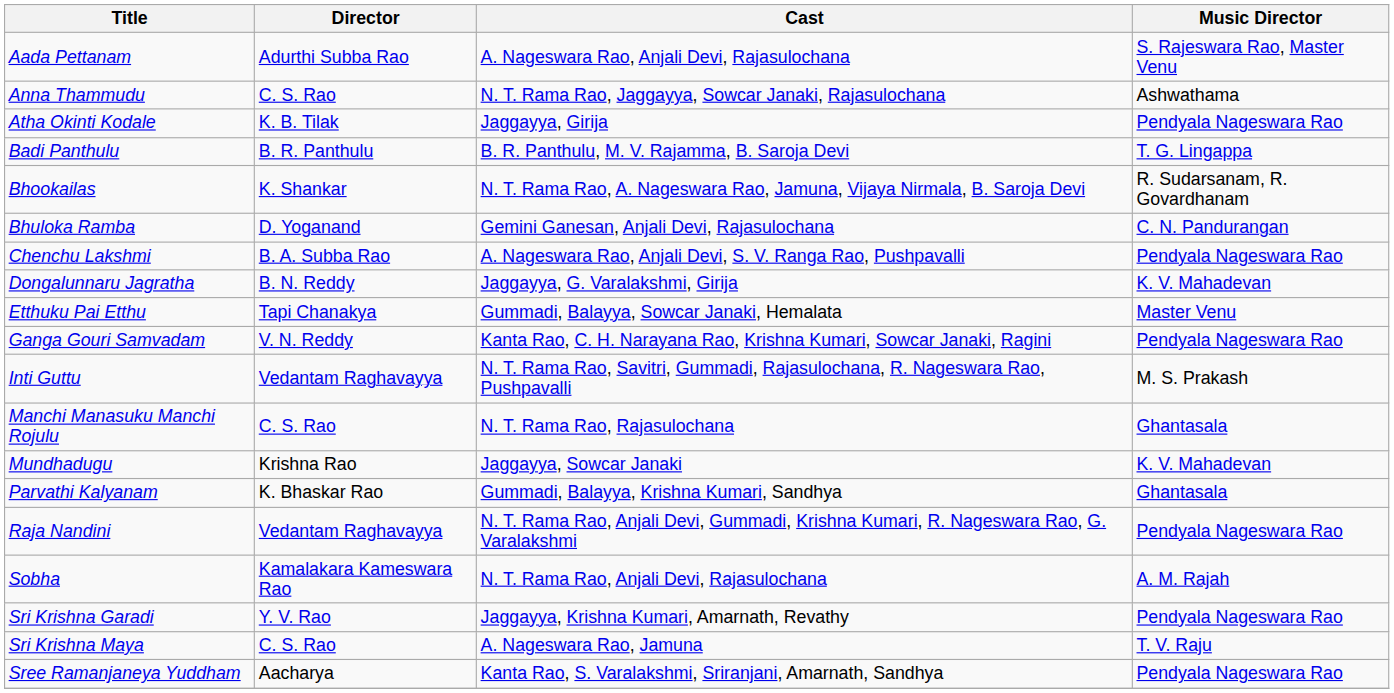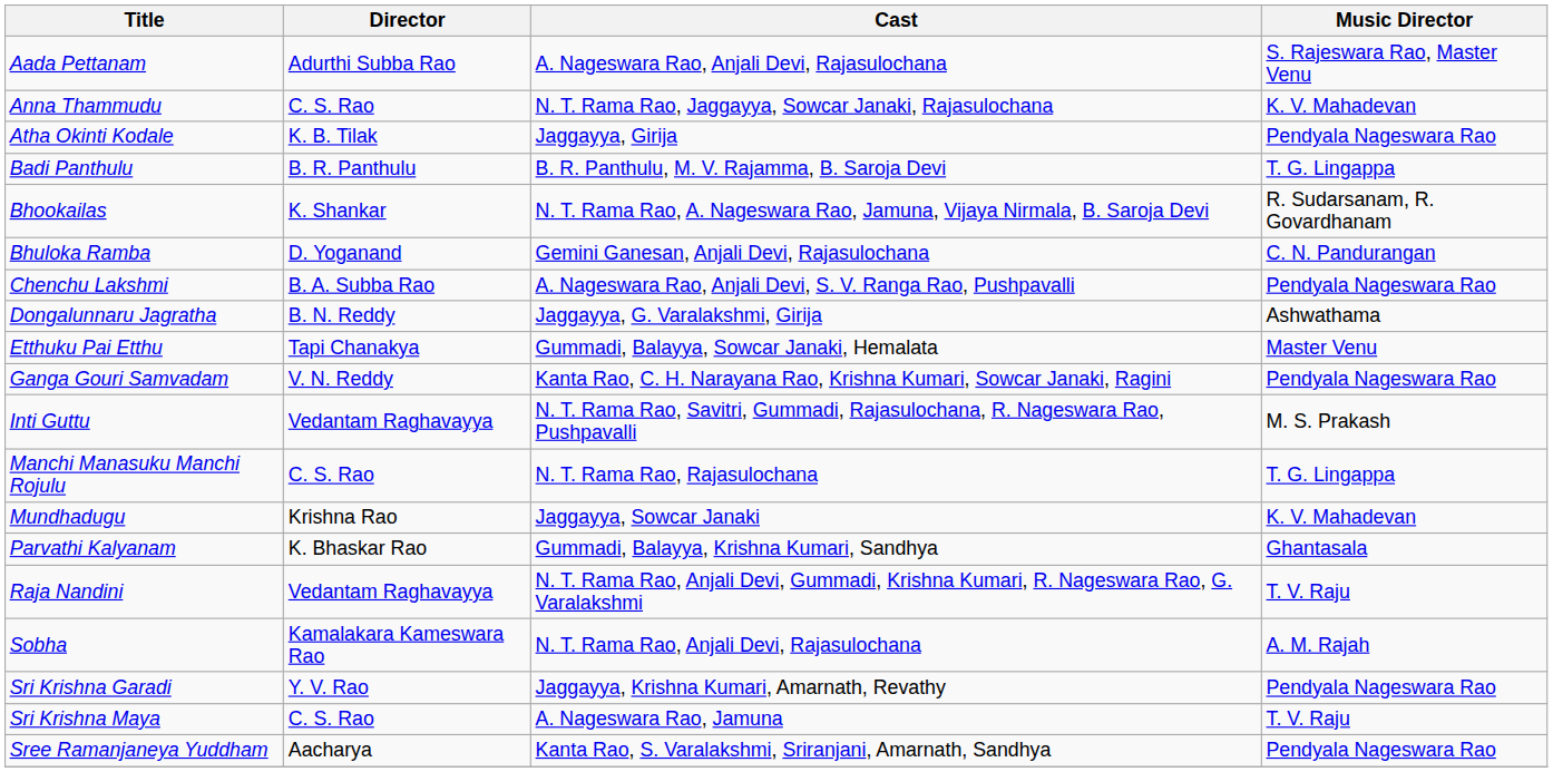Anna Thammudu | Music Director: Ashwathama -> K. V. Mahadevan
Dongalunnaru Jagratha | Music Director: K. V. Mahadevan -> Ashwathama
Manchi Manasuku Manchi Rojulu | Music Director: Ghantasala -> T. G. Lingappa
Raja Nandini | Music Director: Pendyala Nageswara Rao -> T. V. Raju
